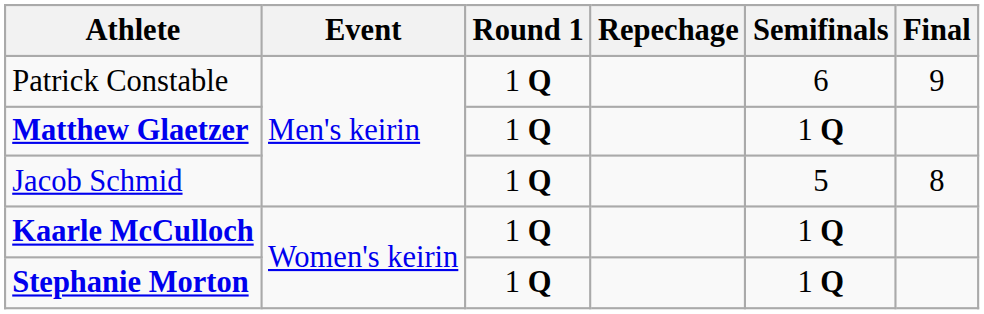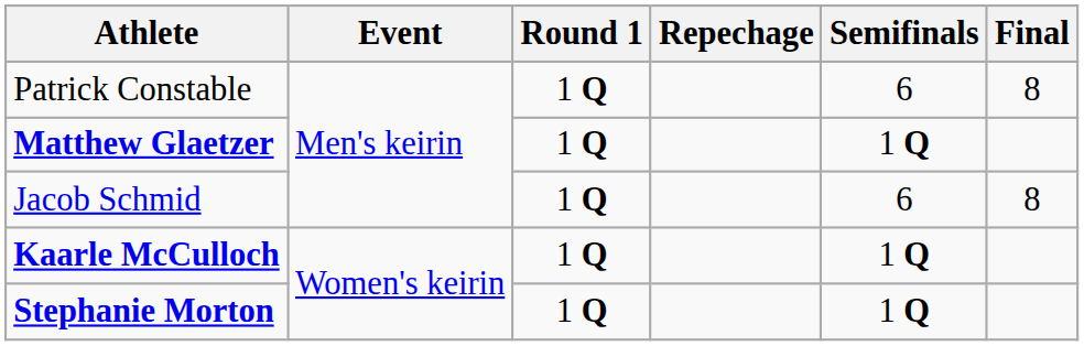Patrick Constable | Final: 9 -> 8
Jacob Schmid | Semifinals: 5 -> 6
